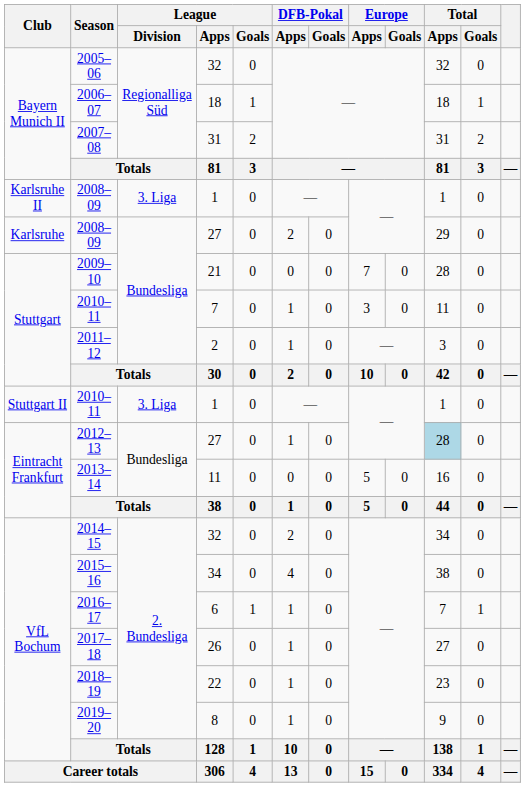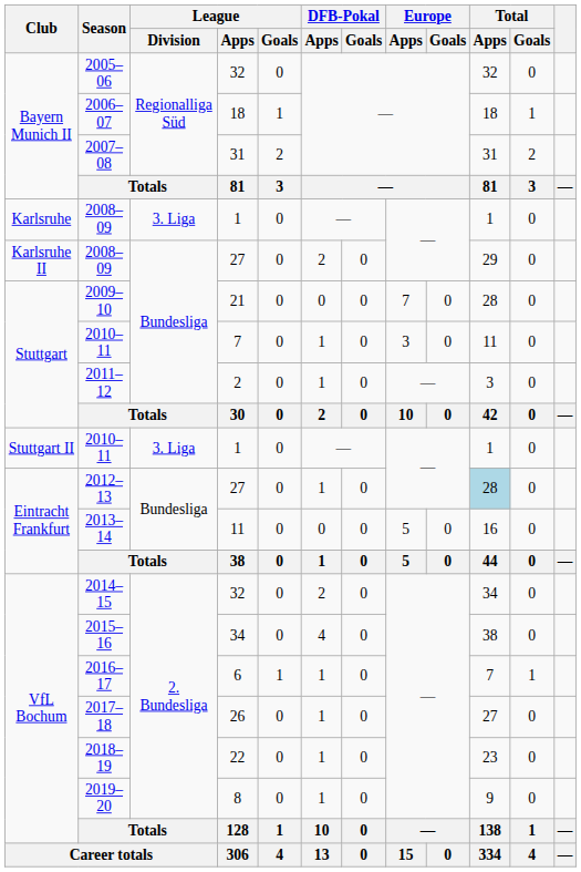2008–09 / 1 | Club: Karlsruhe II -> Karlsruhe
2008–09 / 27 | Club: Karlsruhe -> Karlsruhe II
